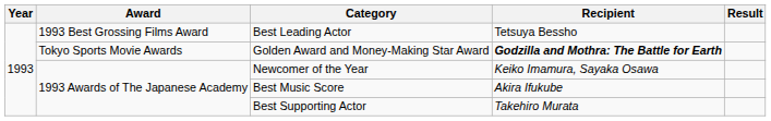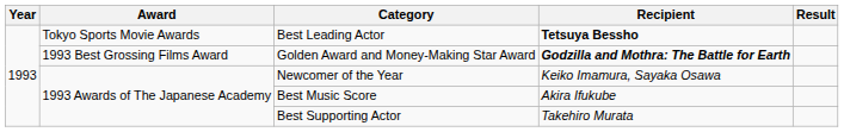Best Leading Actor | Award: 1993 Best Grossing Films Award -> Tokyo Sports Movie Awards
Best Leading Actor | Recipient: normal -> bold
Golden Award and Money-Making Star Award | Award: Tokyo Sports Movie Awards -> 1993 Best Grossing Films Award
